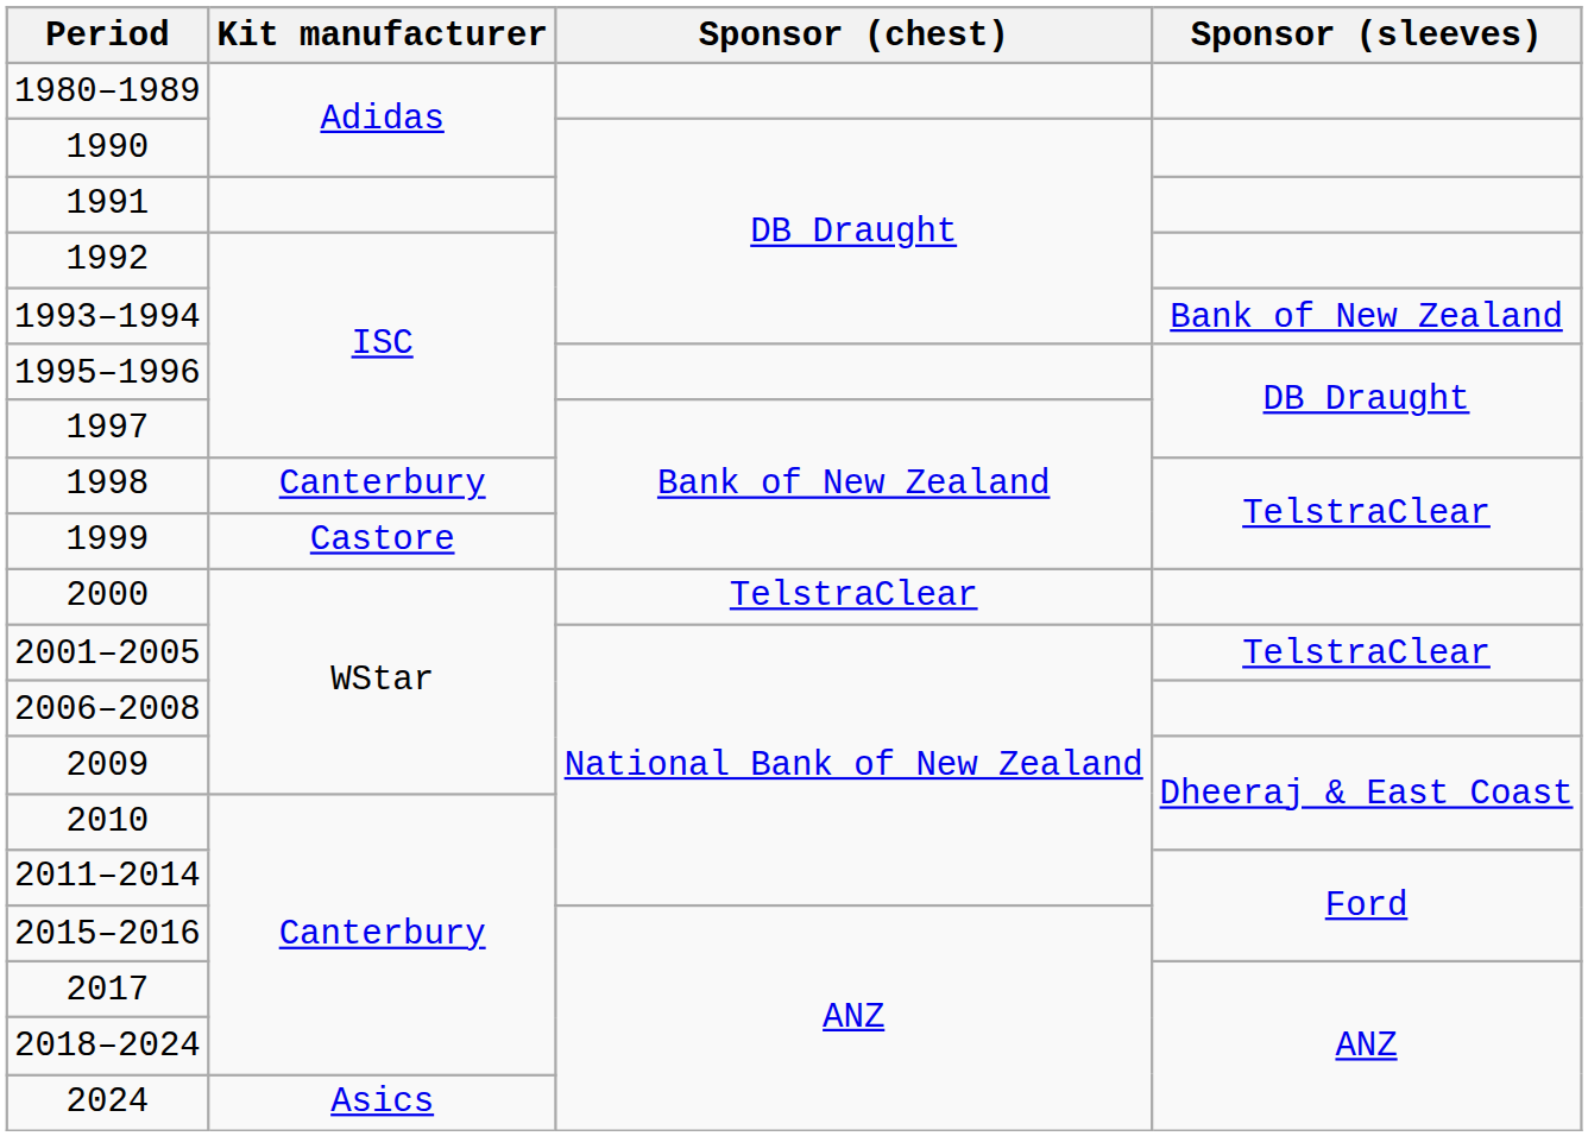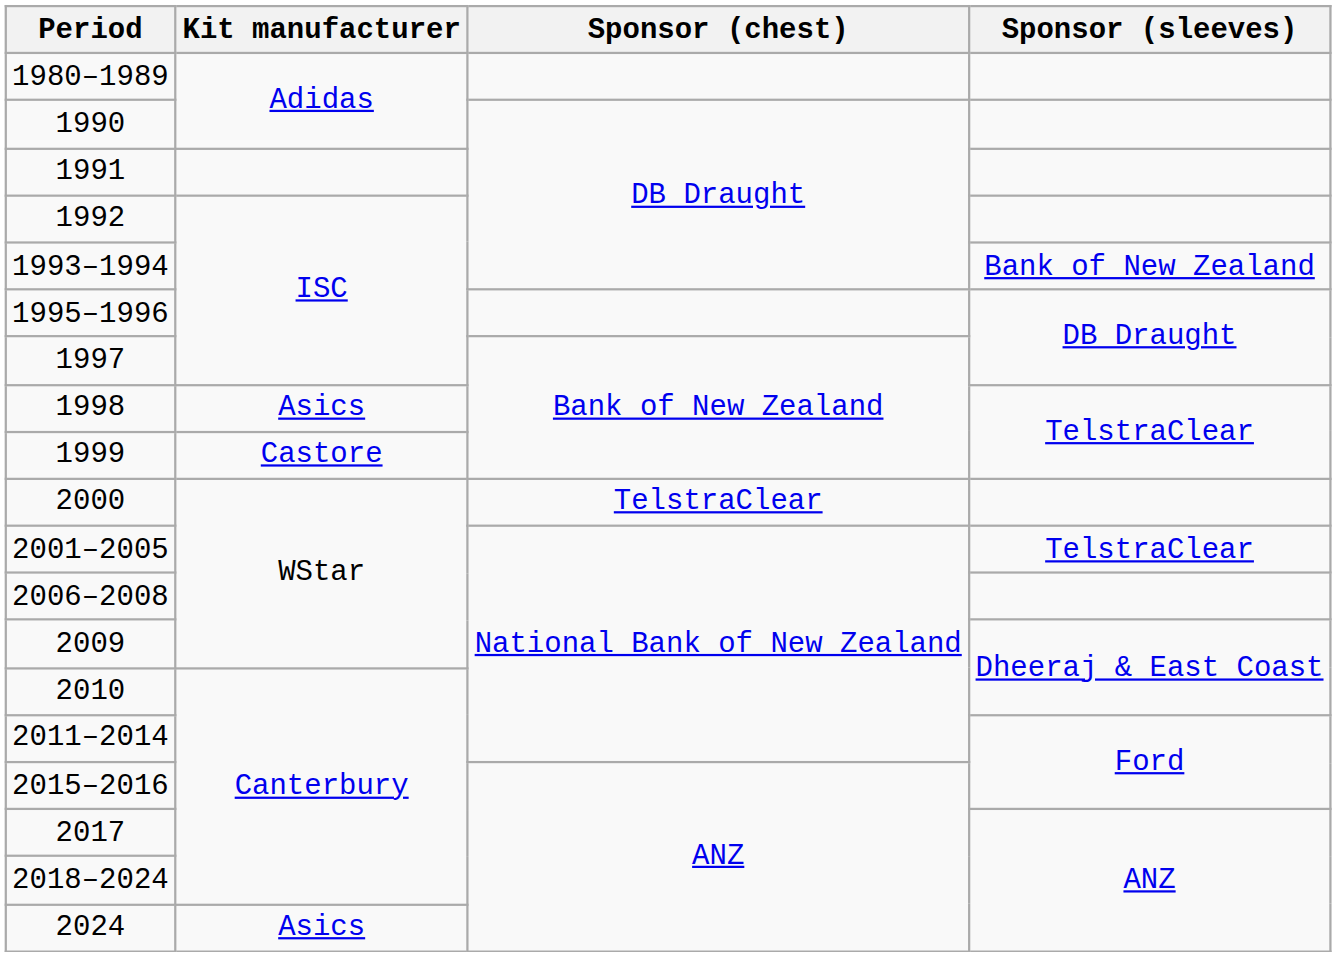1998 | Kit manufacturer: Canterbury -> Asics
